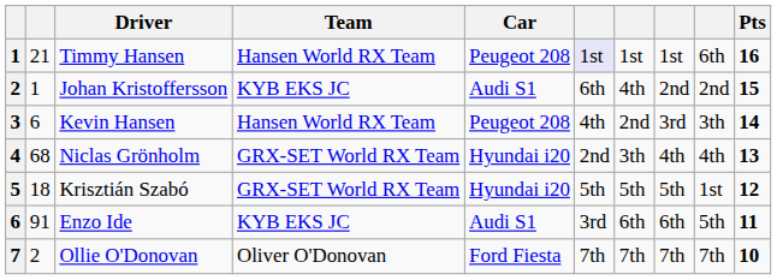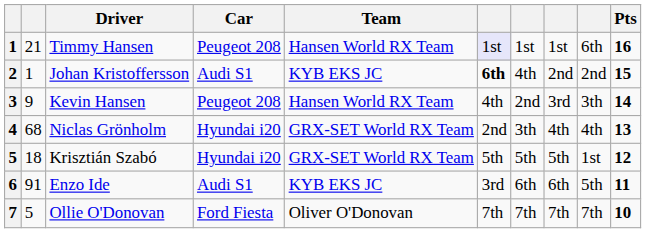columns swapped: Team <-> Car
Johan Kristoffersson | column 6: normal -> bold
Kevin Hansen | column 2: 6 -> 9
Ollie O'Donovan | column 2: 2 -> 5
